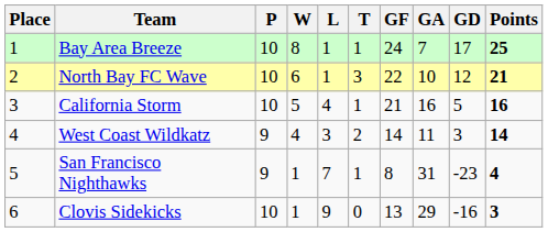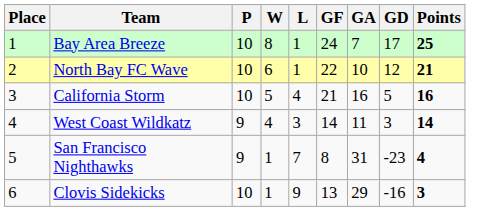- column: T | 1 | 3 | 1 | 2 | 1 | 0
